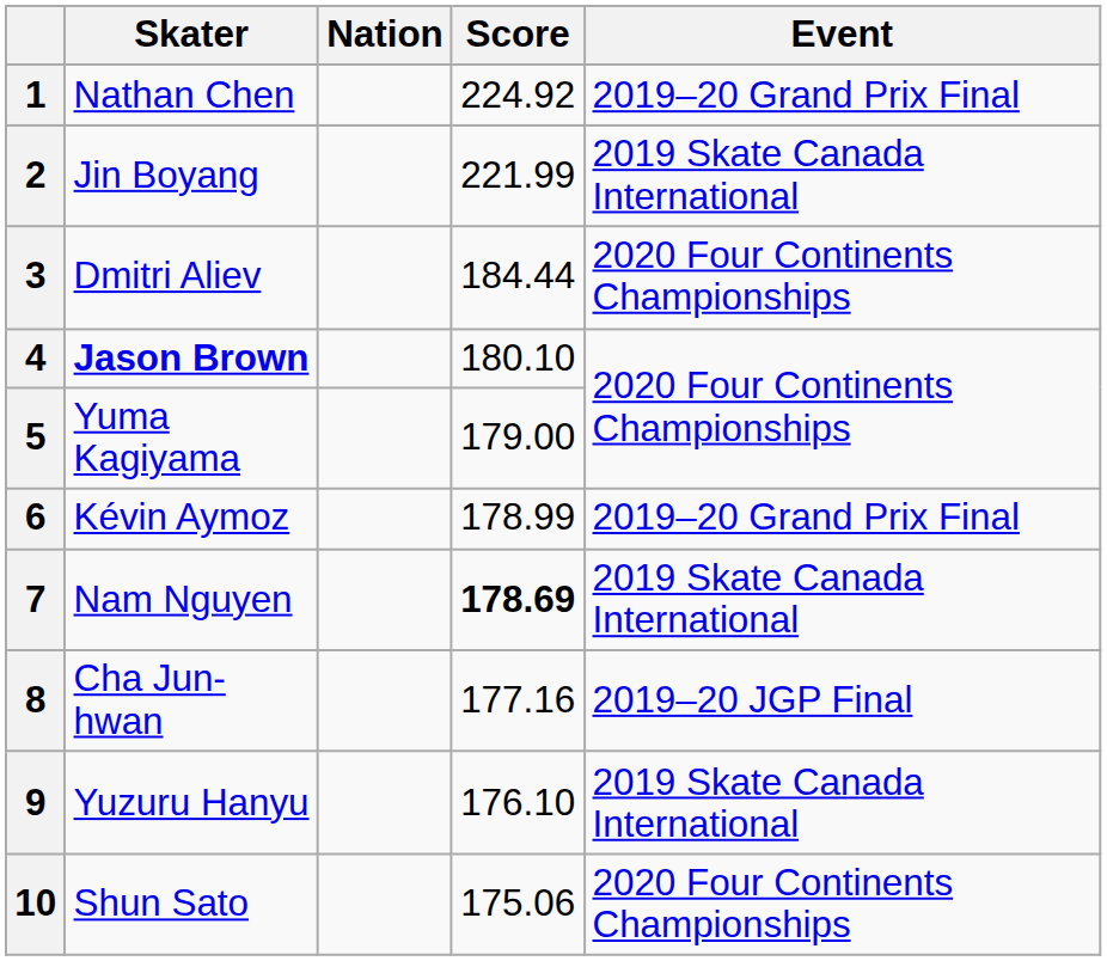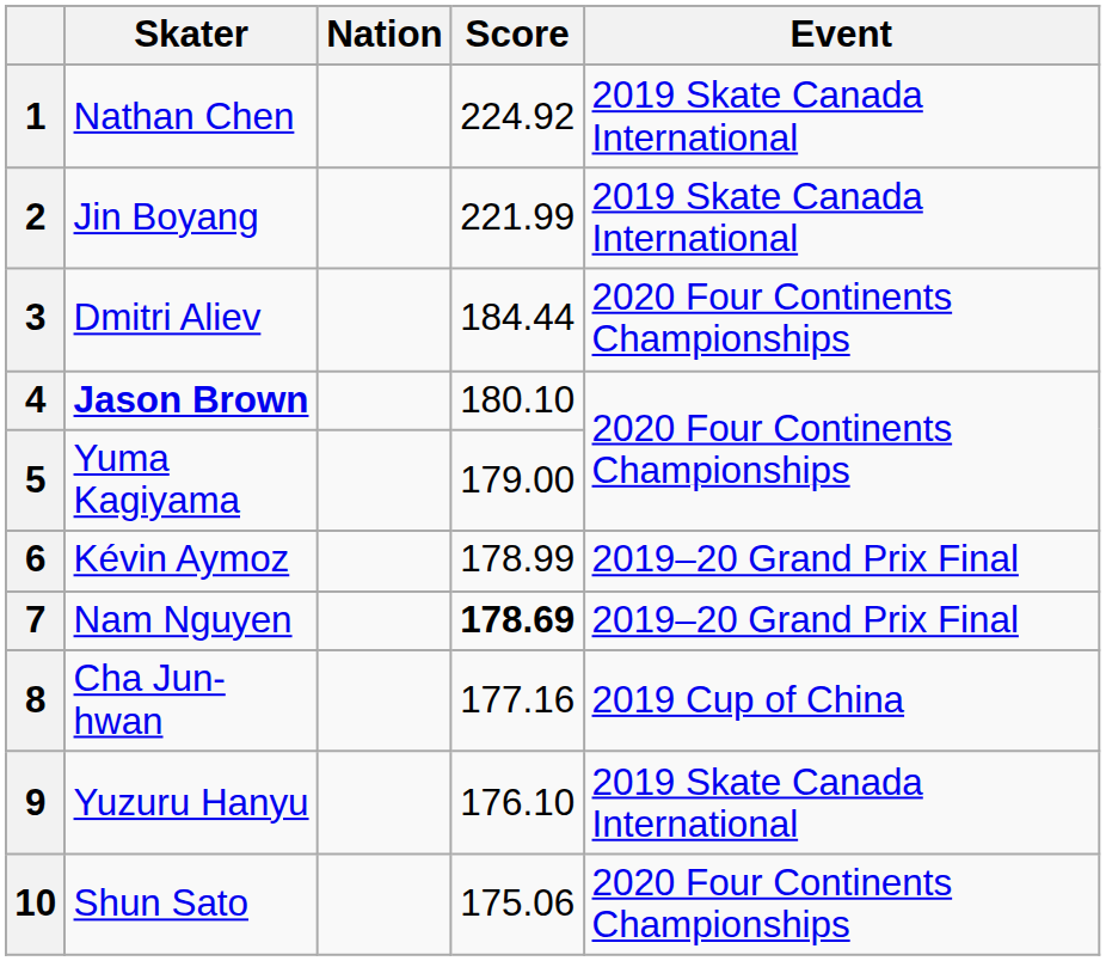1 | Event: 2019–20 Grand Prix Final -> 2019 Skate Canada International
7 | Event: 2019 Skate Canada International -> 2019–20 Grand Prix Final
8 | Event: 2019–20 JGP Final -> 2019 Cup of China
